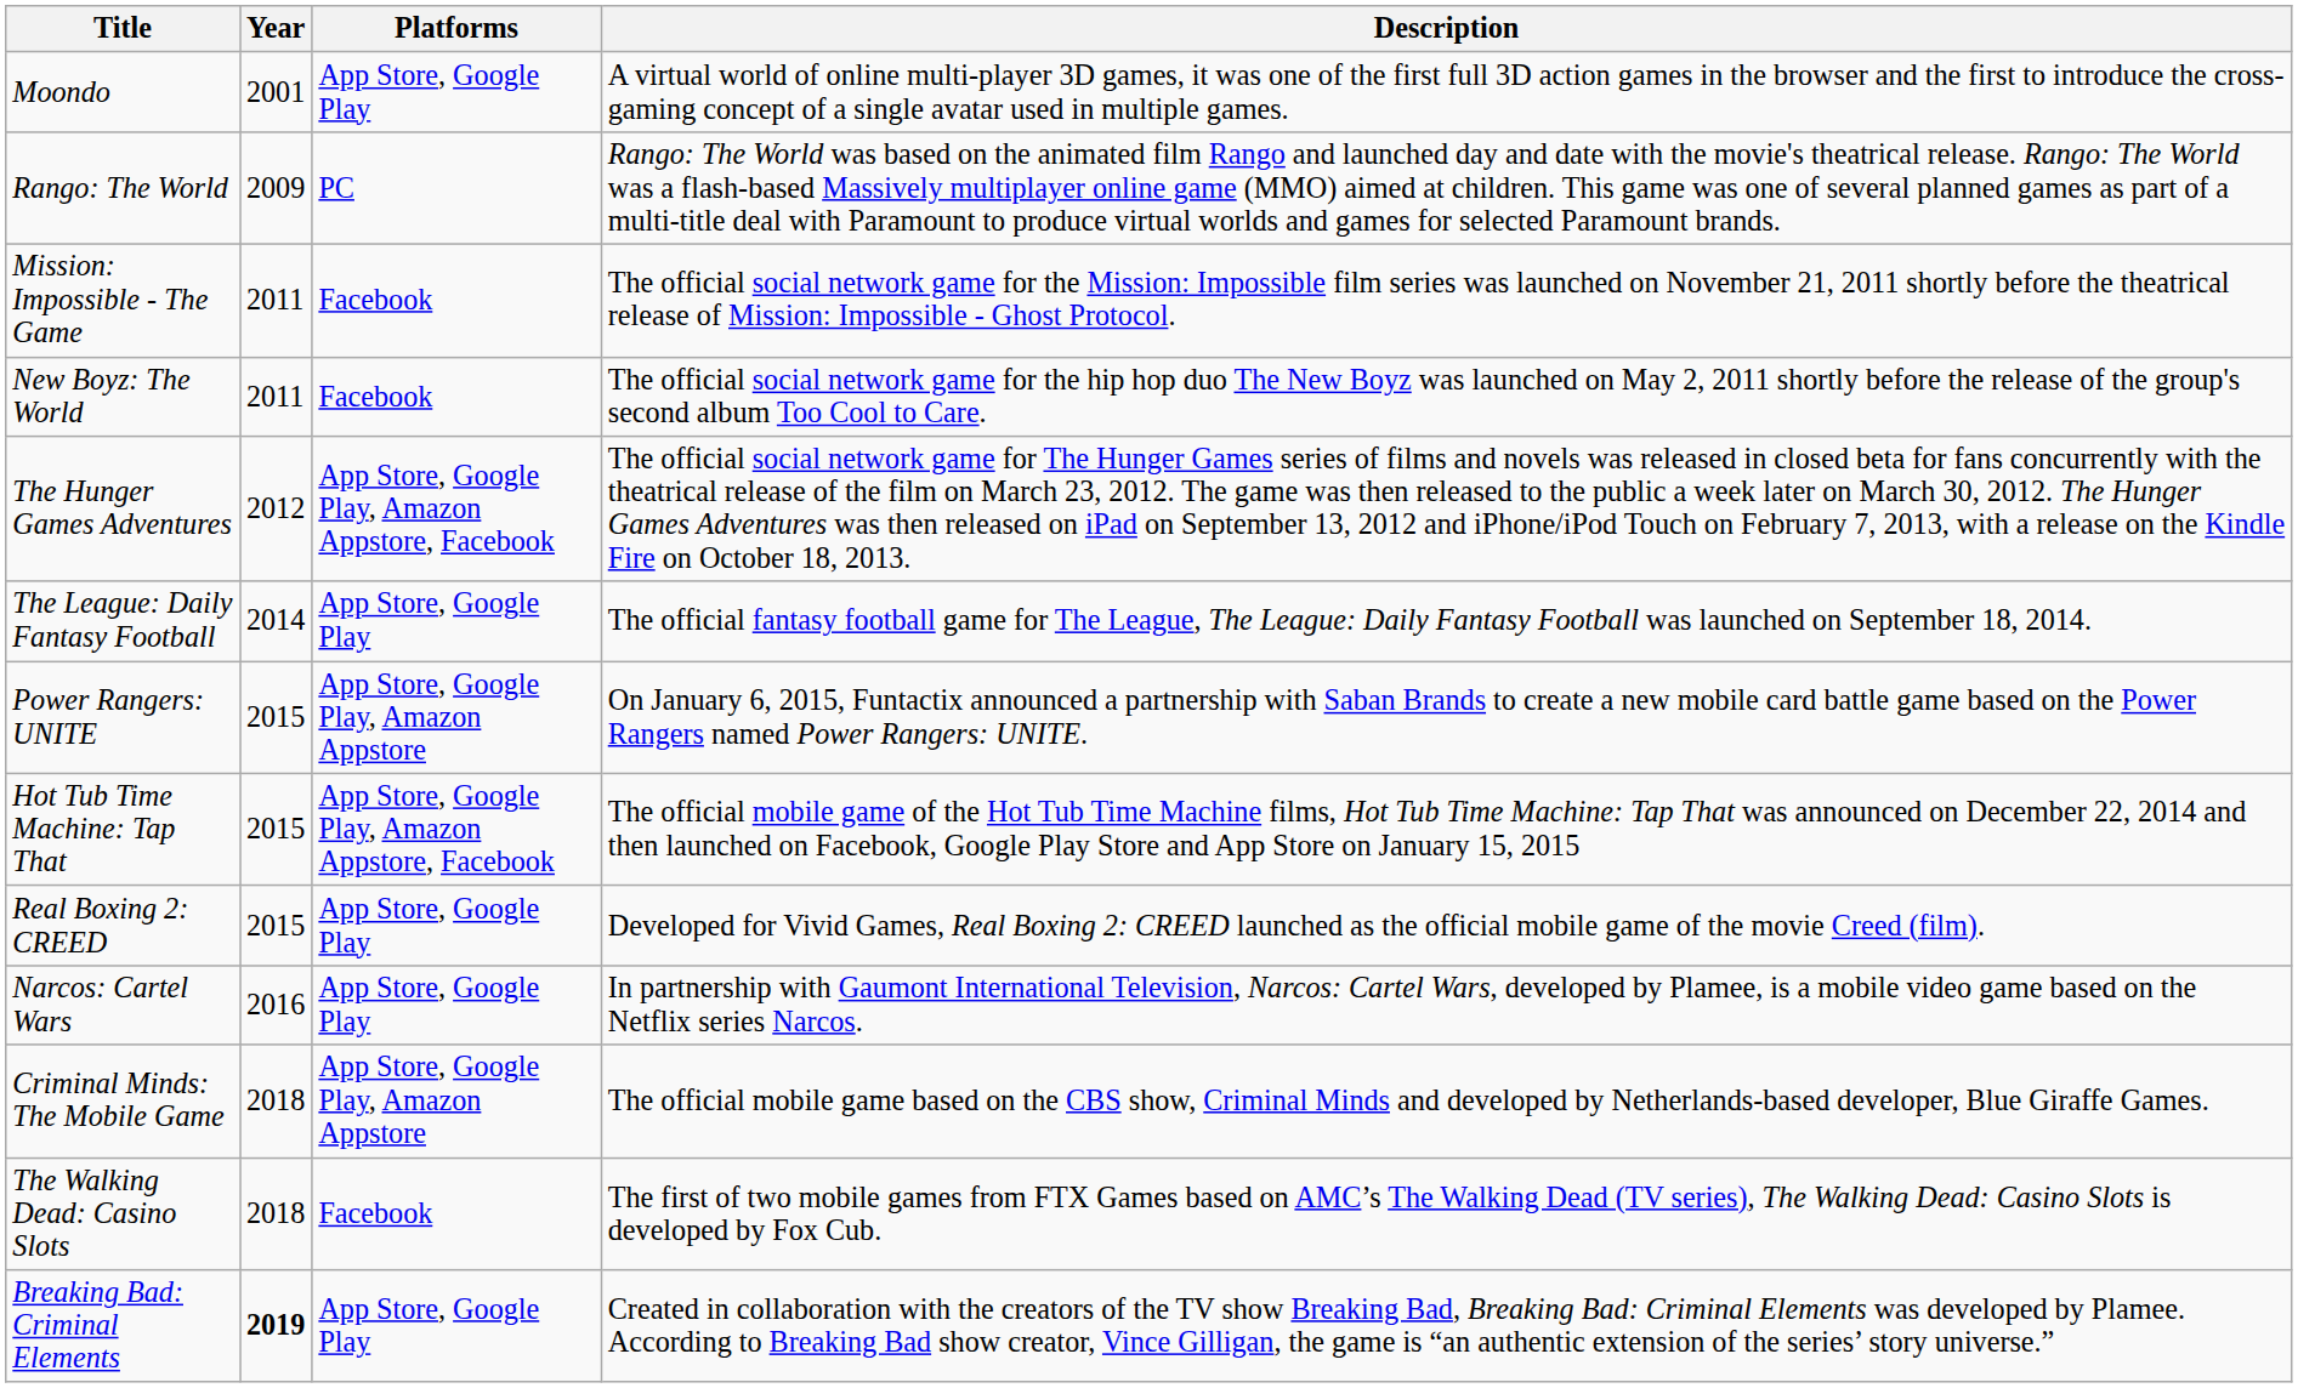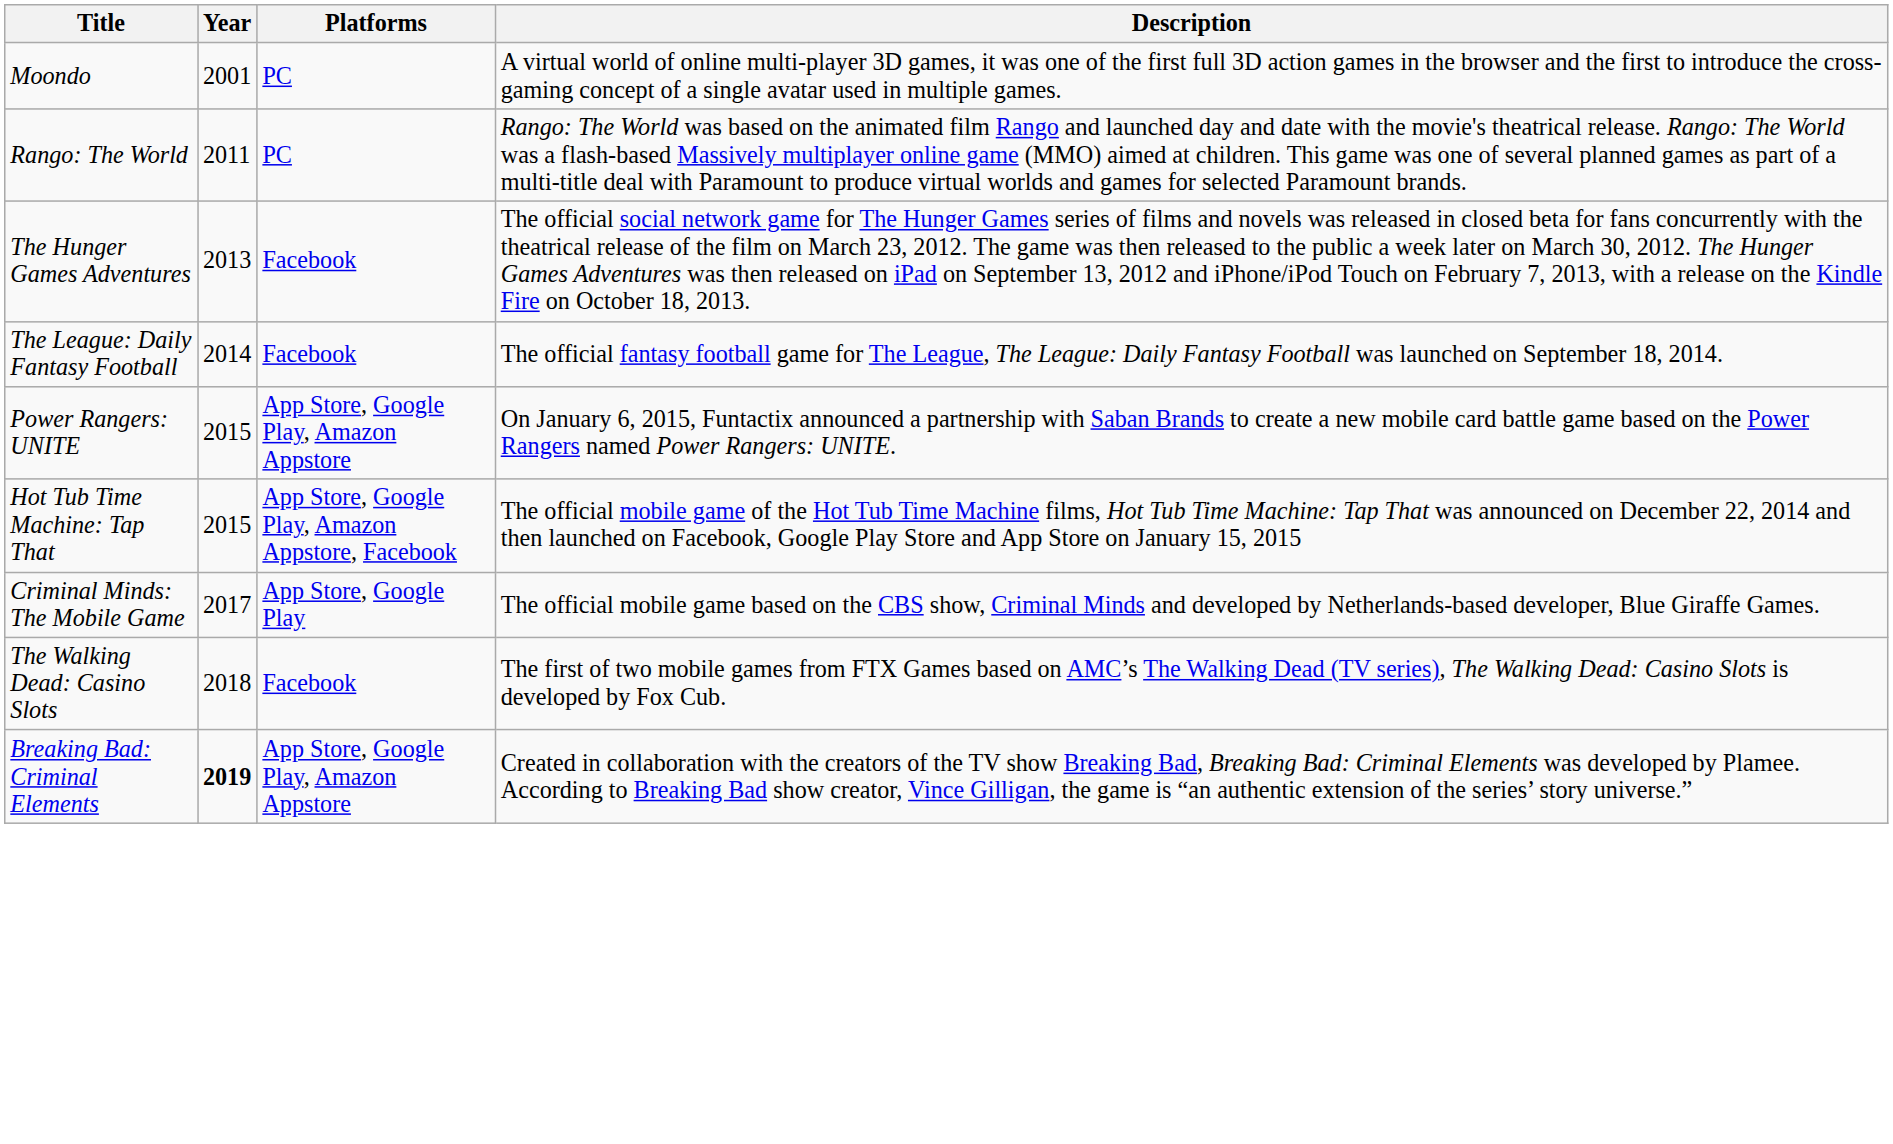Moondo | Platforms: App Store, Google Play -> PC
Rango: The World | Year: 2009 -> 2011
- row: Mission: Impossible - The Game | 2011 | Facebook | The official social network game for the Mission: Impossible film series was launched on November 21, 2011 shortly before the theatrical release of Mission: Impossible - Ghost Protocol.
- row: New Boyz: The World | 2011 | Facebook | The official social network game for the hip hop duo The New Boyz was launched on May 2, 2011 shortly before the release of the group's second album Too Cool to Care.
The Hunger Games Adventures | Year: 2012 -> 2013
The Hunger Games Adventures | Platforms: App Store, Google Play, Amazon Appstore, Facebook -> Facebook
The League: Daily Fantasy Football | Platforms: App Store, Google Play -> Facebook
- row: Real Boxing 2: CREED | 2015 | App Store, Google Play | Developed for Vivid Games, Real Boxing 2: CREED launched as the official mobile game of the movie Creed (film).
- row: Narcos: Cartel Wars | 2016 | App Store, Google Play | In partnership with Gaumont International Television, Narcos: Cartel Wars, developed by Plamee, is a mobile video game based on the Netflix series Narcos.
Criminal Minds: The Mobile Game | Year: 2018 -> 2017
Criminal Minds: The Mobile Game | Platforms: App Store, Google Play, Amazon Appstore -> App Store, Google Play
Breaking Bad: Criminal Elements | Platforms: App Store, Google Play -> App Store, Google Play, Amazon Appstore
